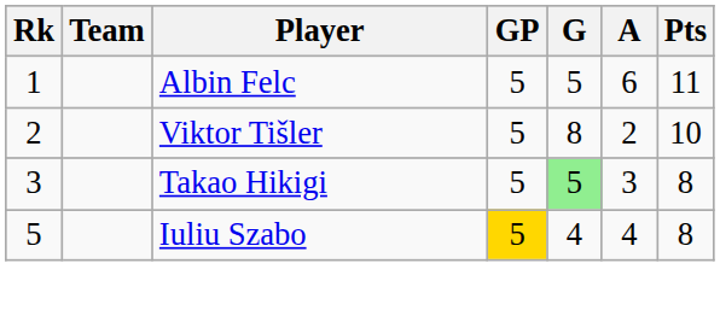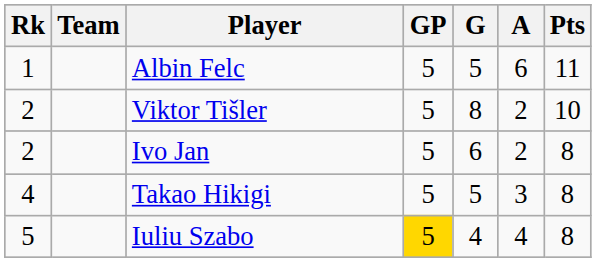+ row: 2 | Ivo Jan | 5 | 6 | 2 | 8
Takao Hikigi | Rk: 3 -> 4
Takao Hikigi | G: lightgreen background -> no background
